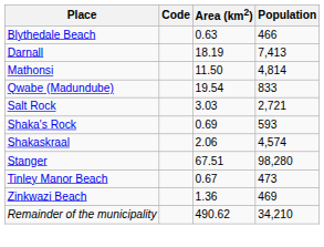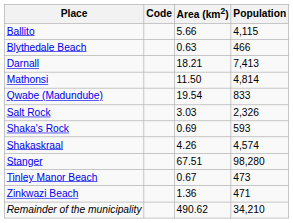+ row: Ballito | 5.66 | 4,115
Darnall | Area (km2): 18.19 -> 18.21
Salt Rock | Population: 2,721 -> 2,326
Shakaskraal | Area (km2): 2.06 -> 4.26
Zinkwazi Beach | Population: 469 -> 471
